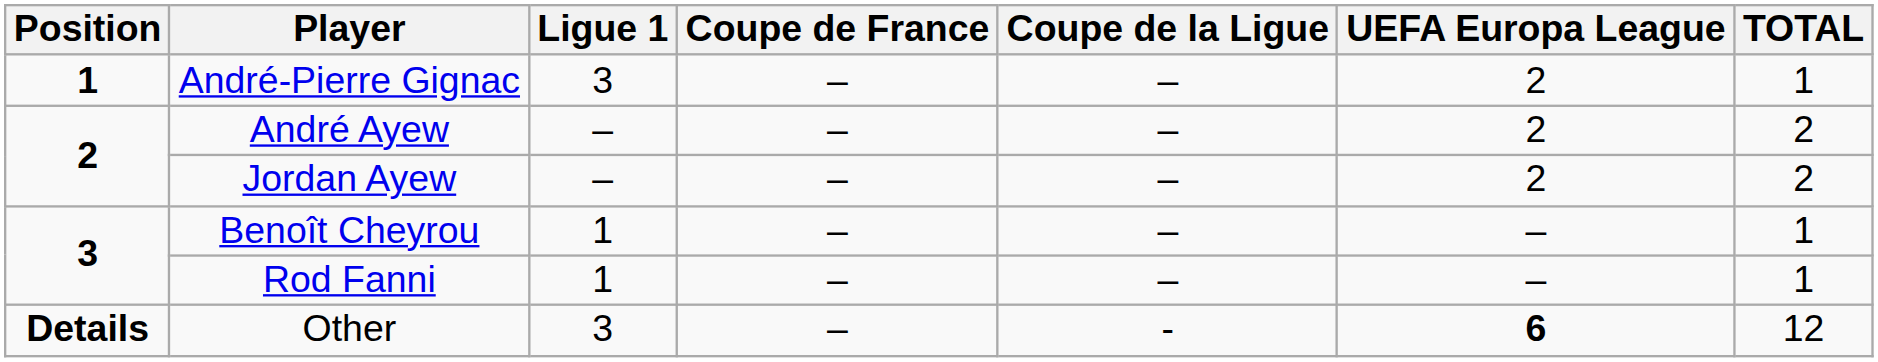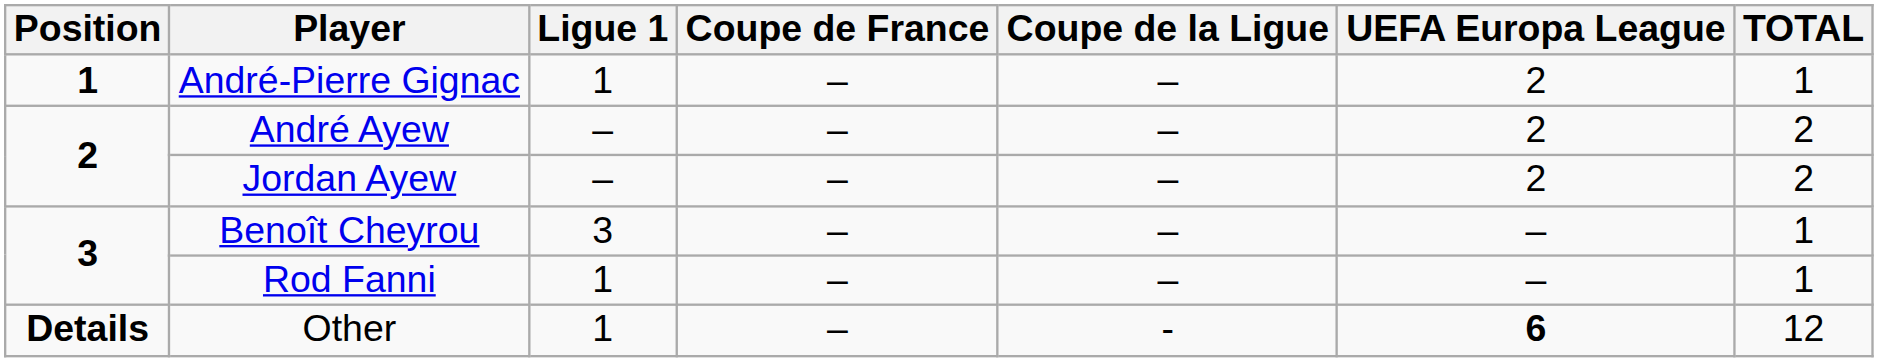André-Pierre Gignac | Ligue 1: 3 -> 1
Benoît Cheyrou | Ligue 1: 1 -> 3
Other | Ligue 1: 3 -> 1
